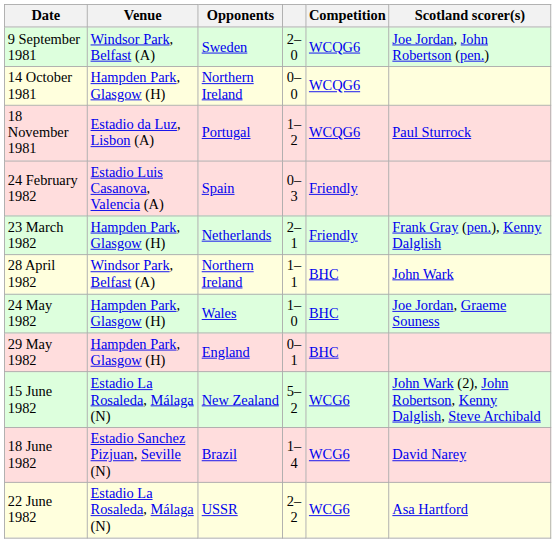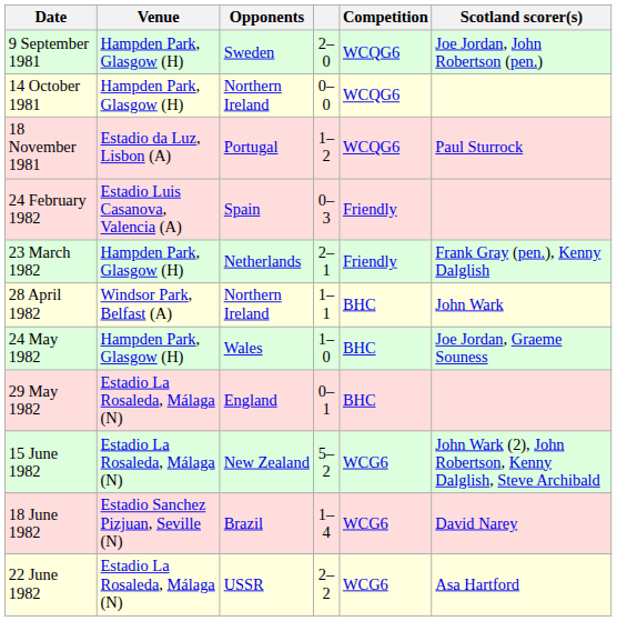9 September 1981 | Venue: Windsor Park, Belfast (A) -> Hampden Park, Glasgow (H)
29 May 1982 | Venue: Hampden Park, Glasgow (H) -> Estadio La Rosaleda, Málaga (N)
